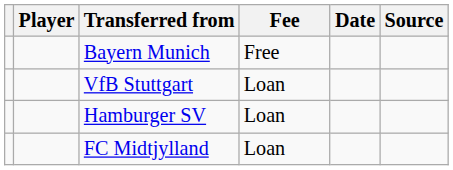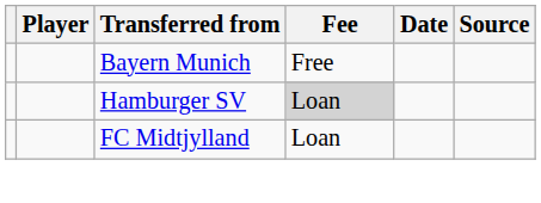- row: VfB Stuttgart | Loan
Hamburger SV | Fee: no background -> lightgrey background
